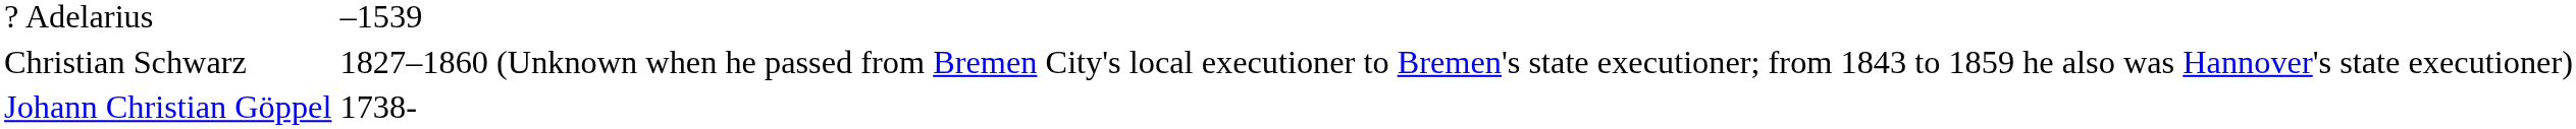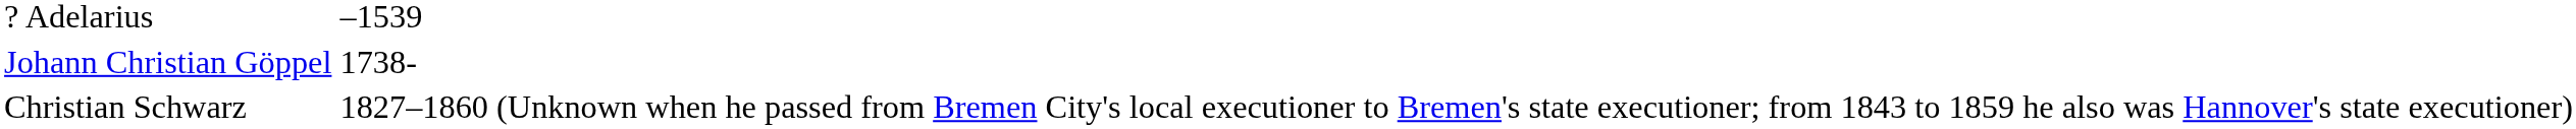rows swapped: Christian Schwarz <-> Johann Christian Göppel
